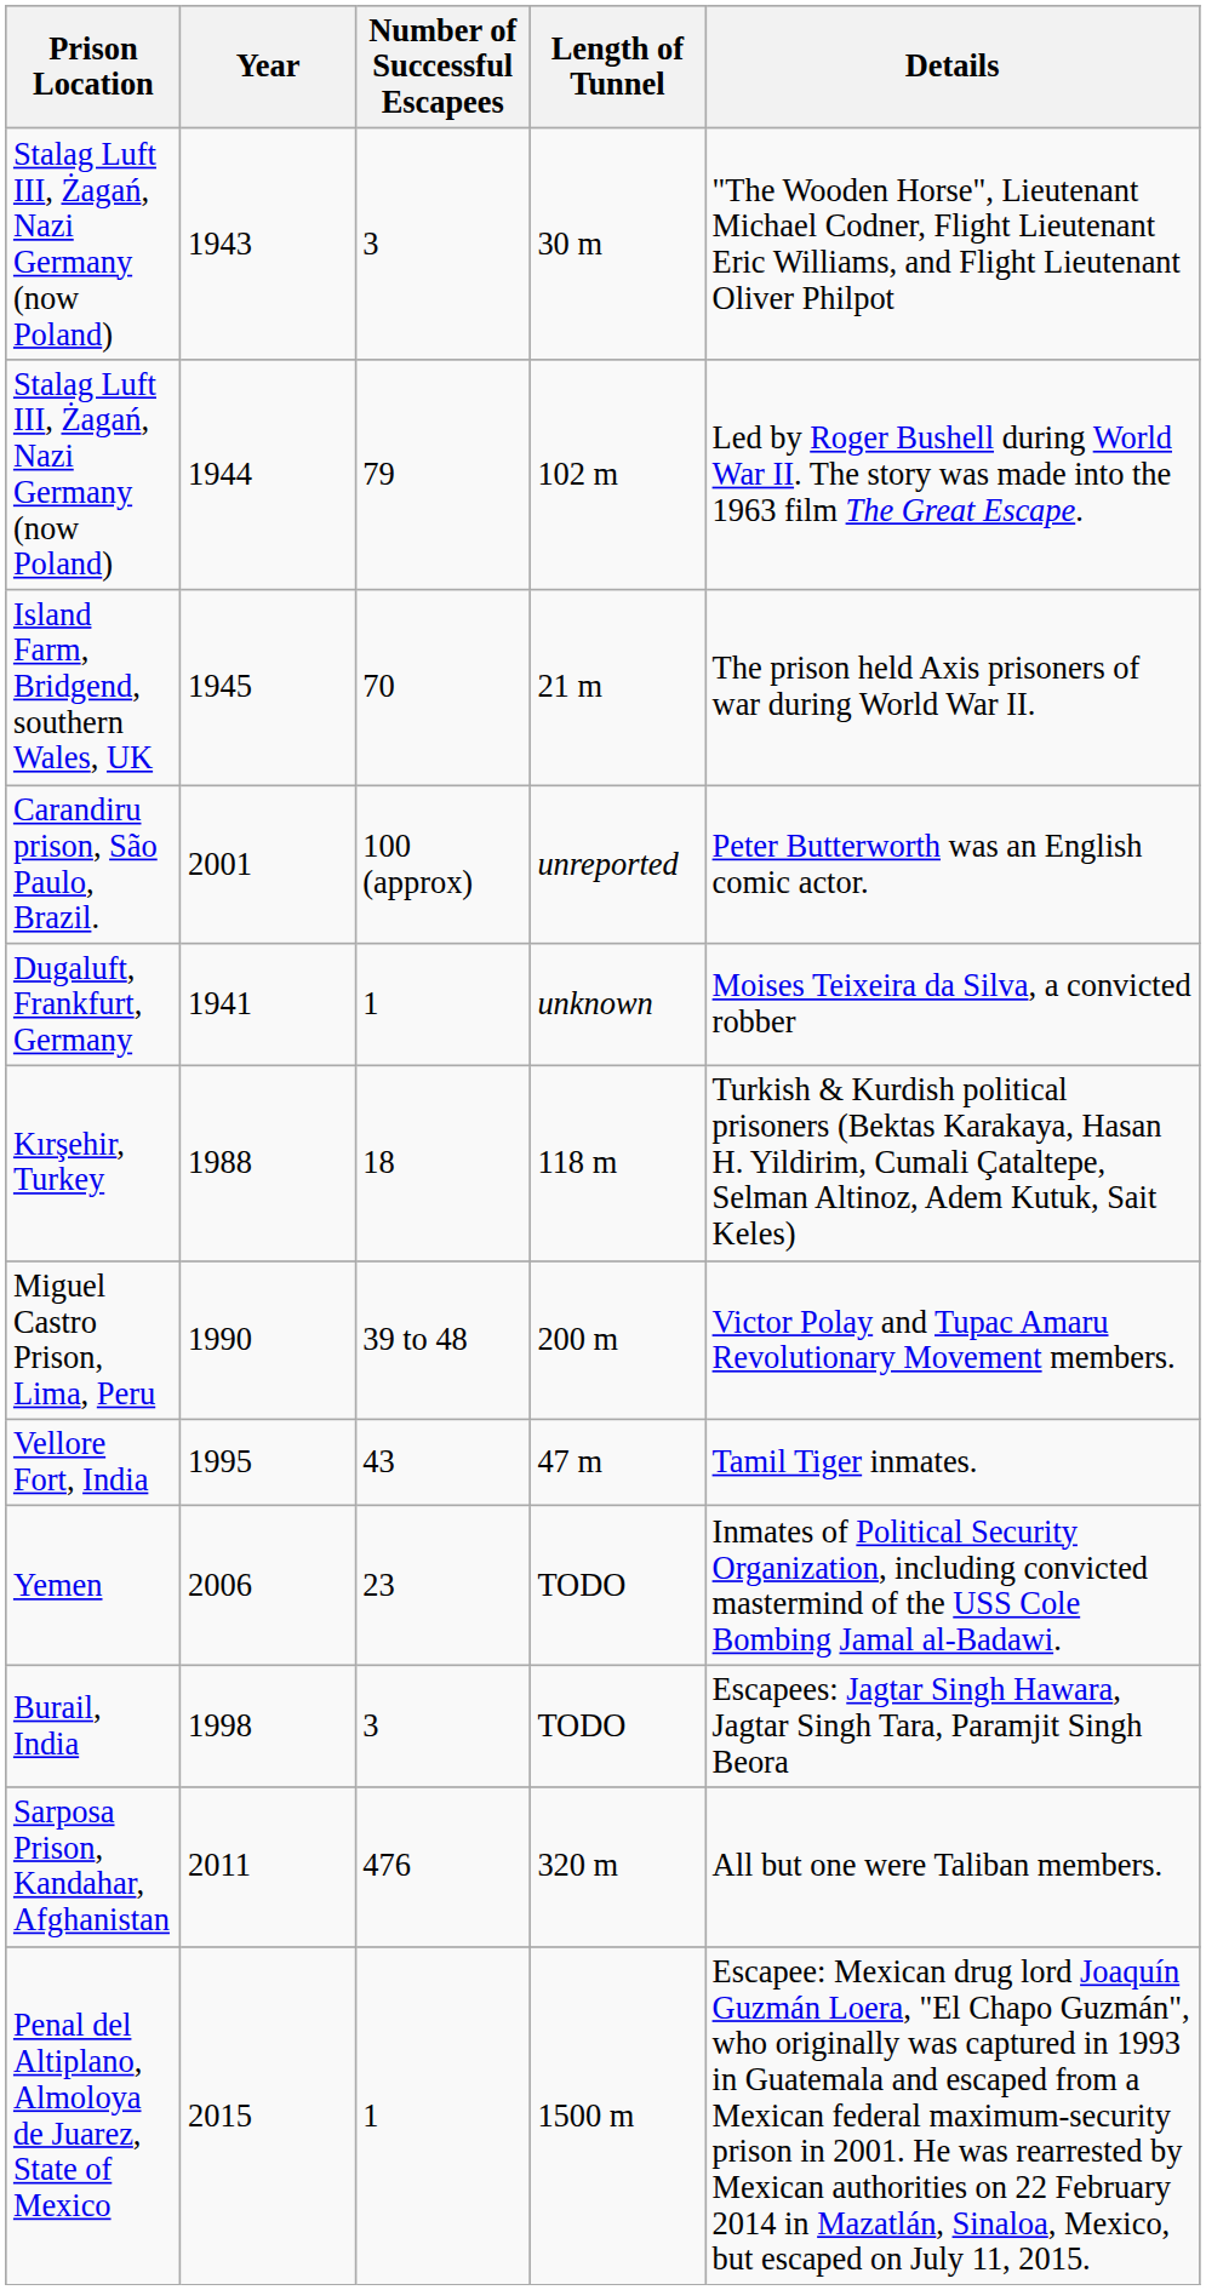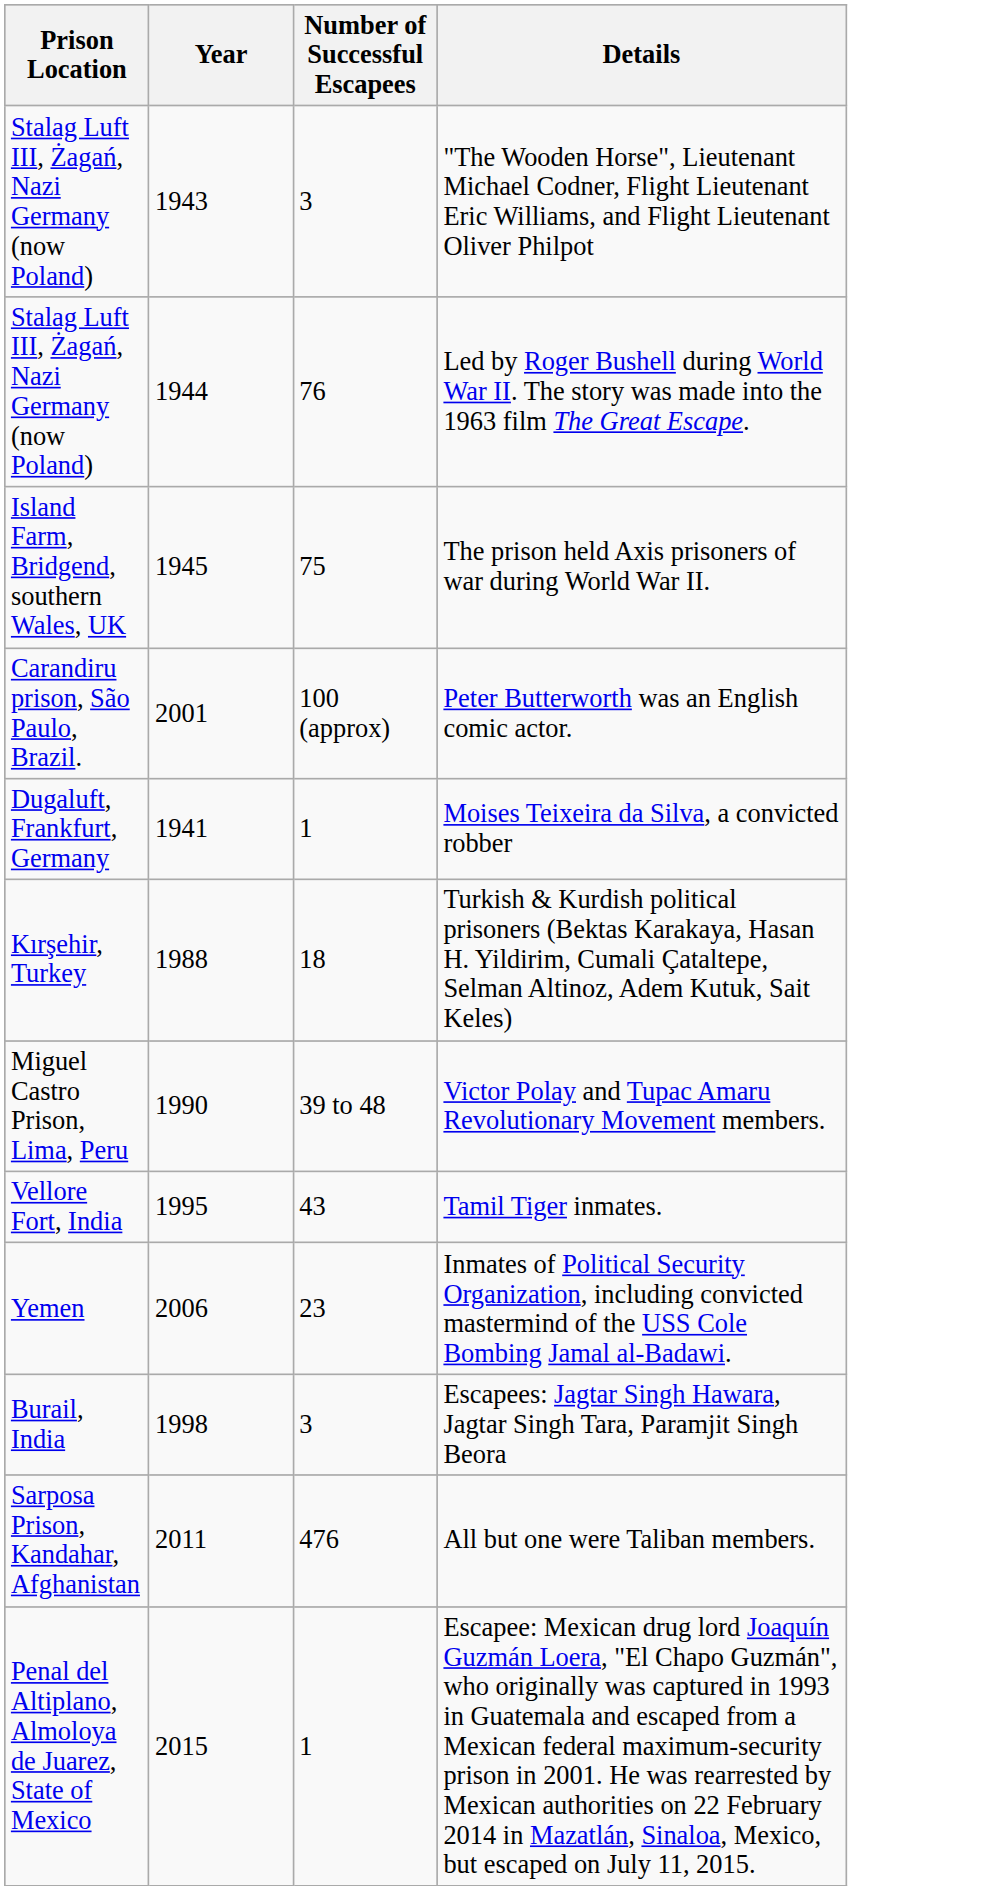- column: Length of Tunnel | 30 m | 102 m | 21 m | unreported | unknown | 118 m | 200 m | 47 m | TODO | TODO | 320 m | 1500 m
Stalag Luft III, Żagań, Nazi Germany (now Poland) / 1944 | Number of Successful Escapees: 79 -> 76
Island Farm, Bridgend, southern Wales, UK | Number of Successful Escapees: 70 -> 75
